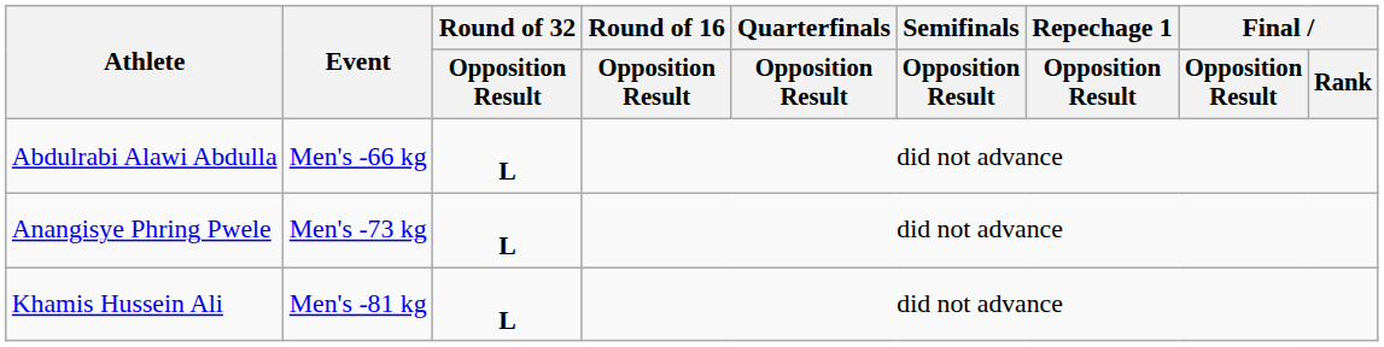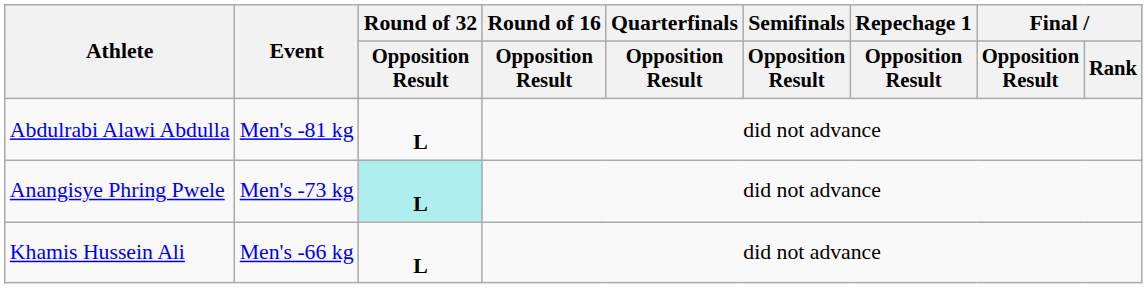Abdulrabi Alawi Abdulla | Event: Men's -66 kg -> Men's -81 kg
Anangisye Phring Pwele | Round of 32 / Opposition Result: no background -> paleturquoise background
Khamis Hussein Ali | Event: Men's -81 kg -> Men's -66 kg
